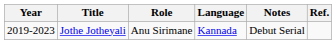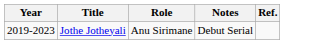- column: Language | Kannada
